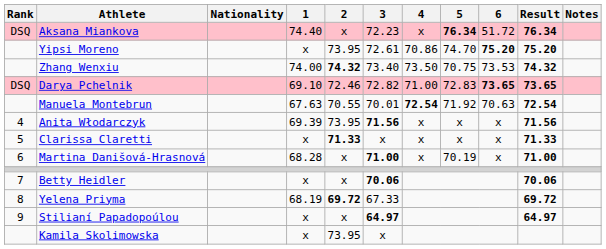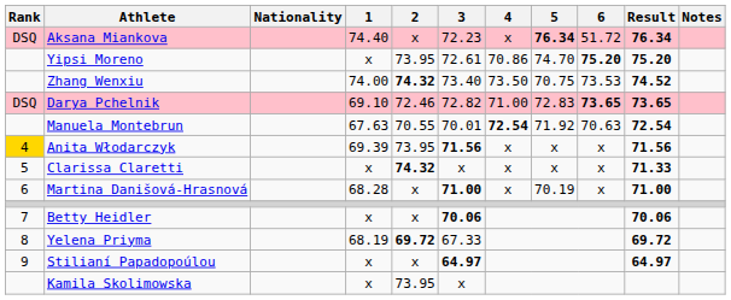Zhang Wenxiu | Result: 74.32 -> 74.52
Anita Włodarczyk | Rank: no background -> gold background
Clarissa Claretti | 2: 71.33 -> 74.32
